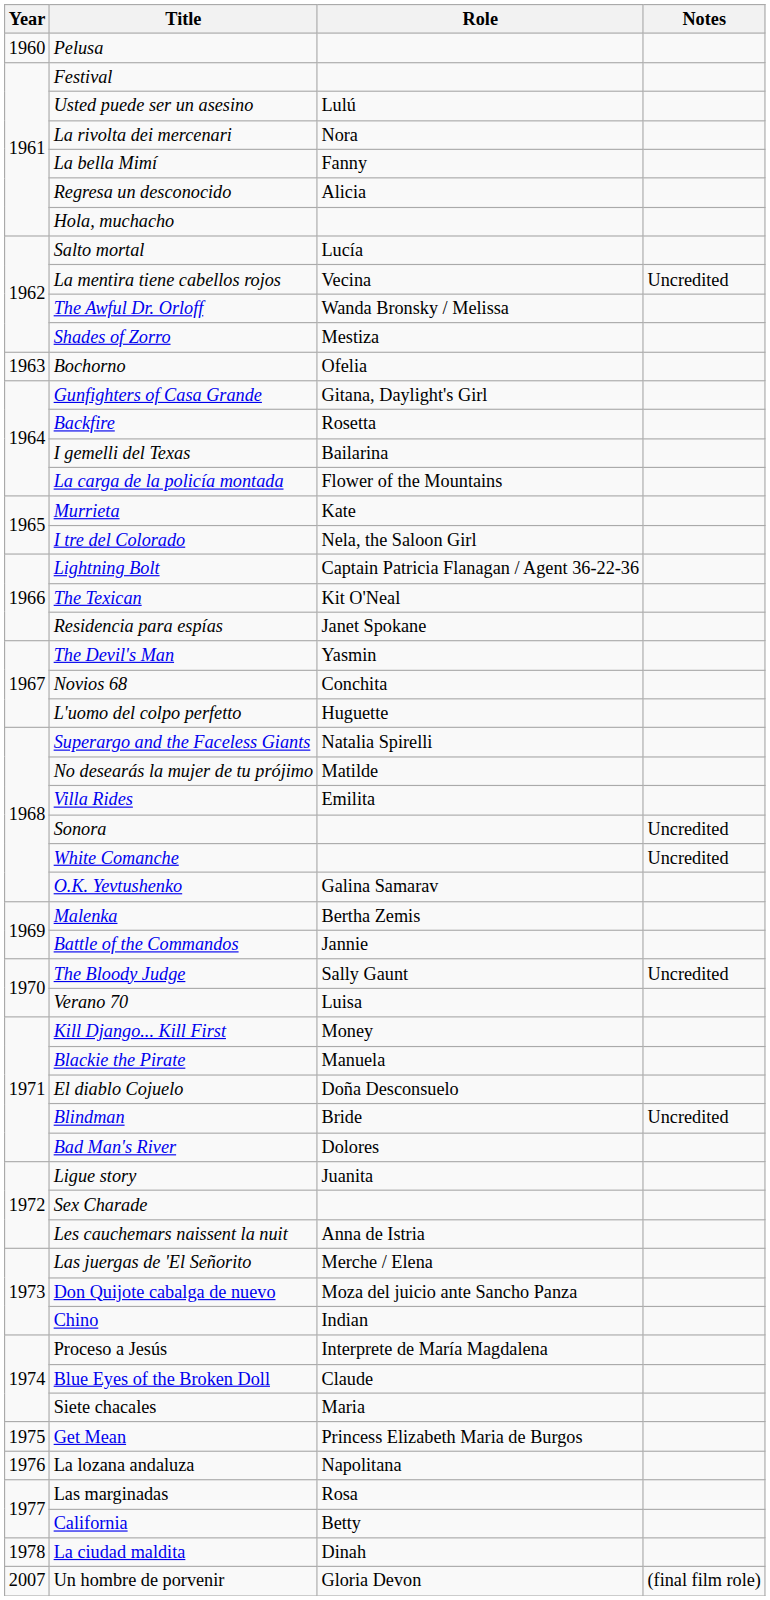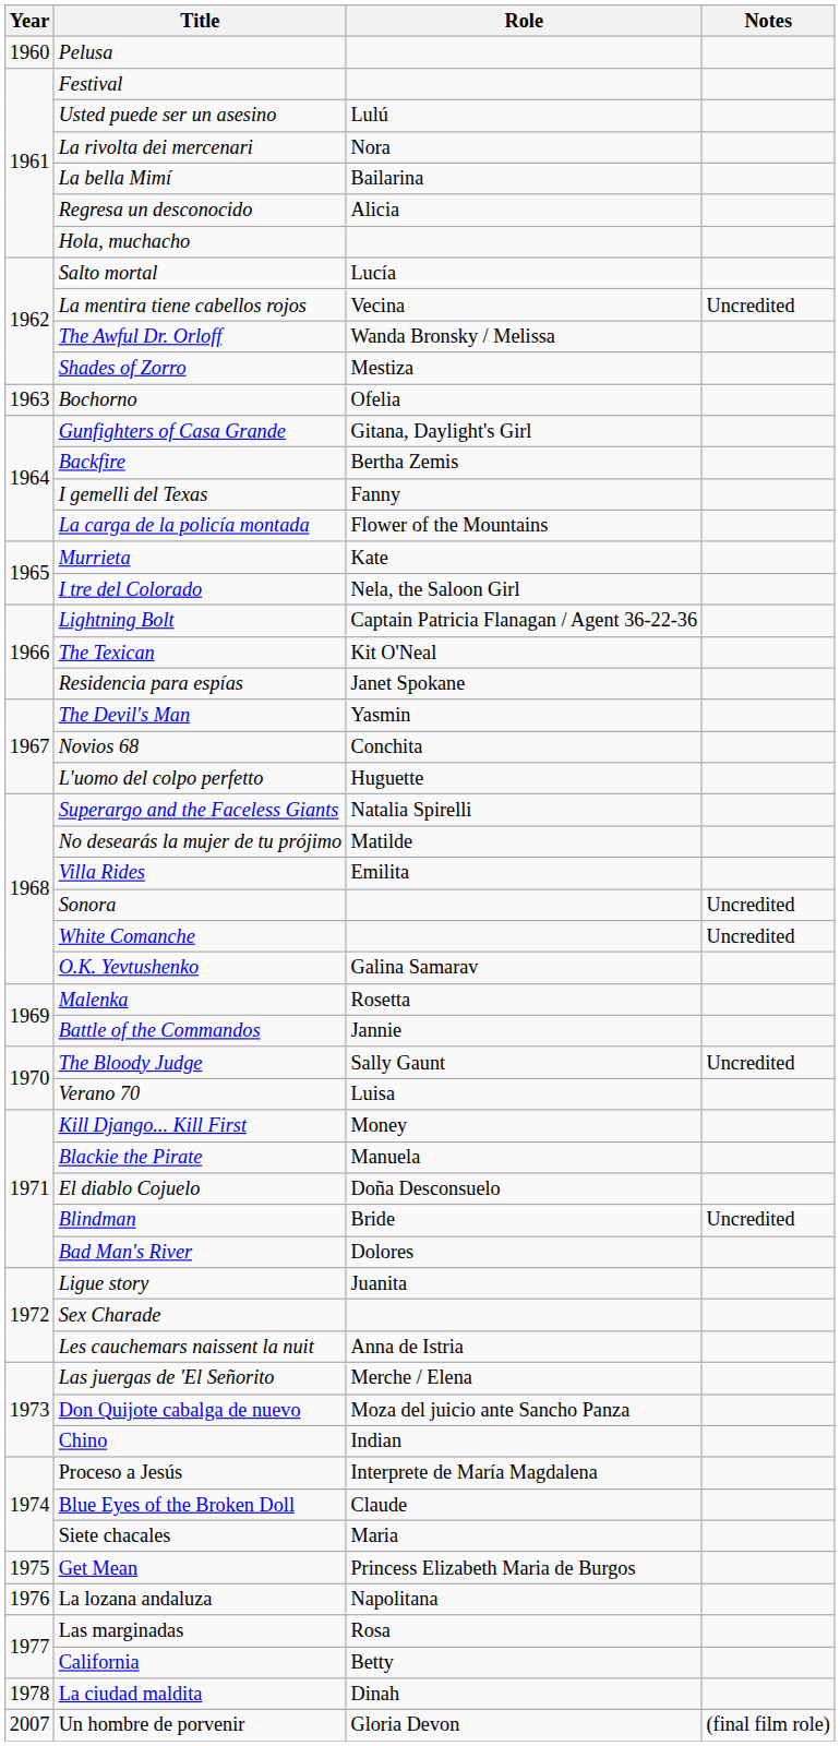La bella Mimí | Role: Fanny -> Bailarina
Backfire | Role: Rosetta -> Bertha Zemis
I gemelli del Texas | Role: Bailarina -> Fanny
Malenka | Role: Bertha Zemis -> Rosetta
